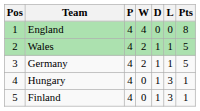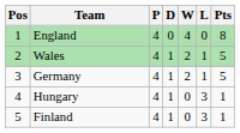columns swapped: W <-> D
